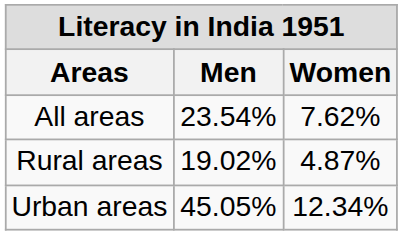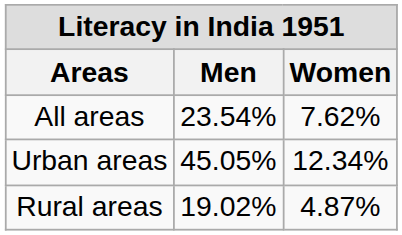rows swapped: Rural areas <-> Urban areas
